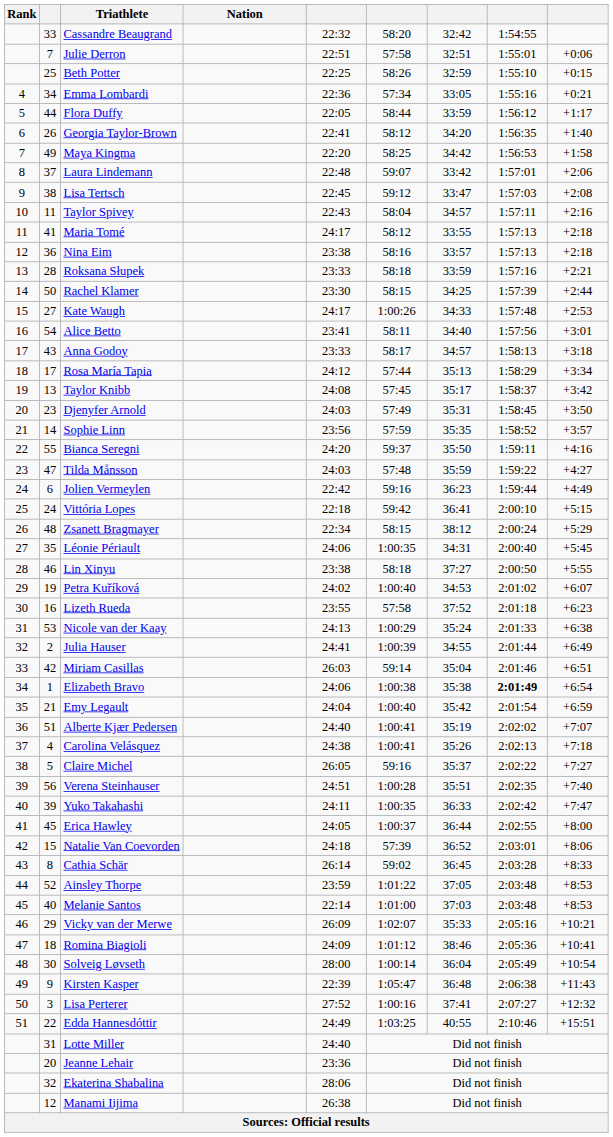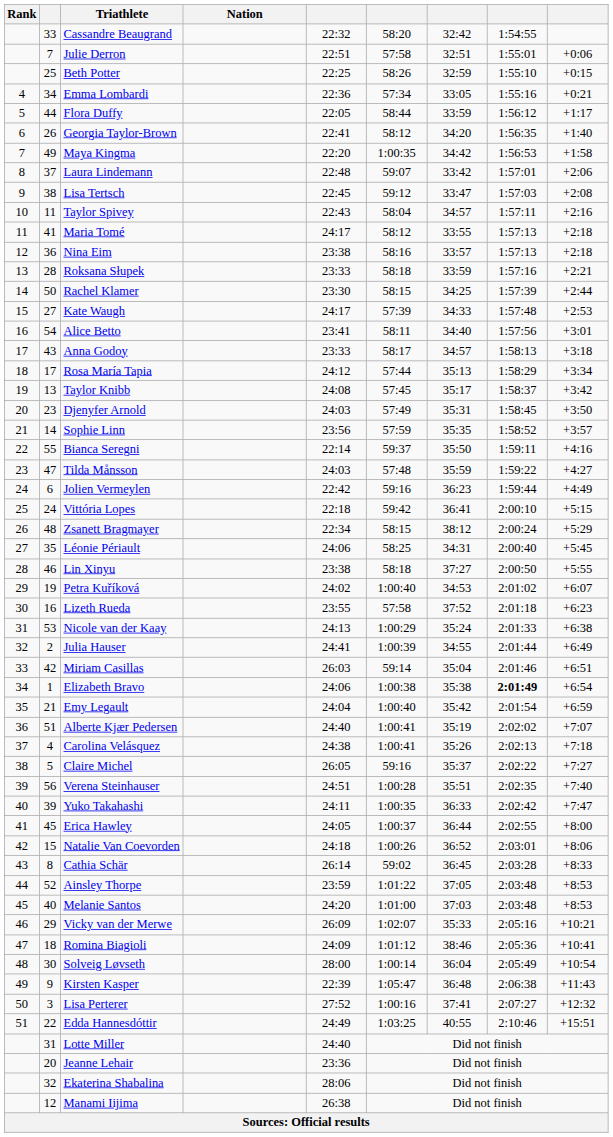Maya Kingma | column 6: 58:25 -> 1:00:35
Kate Waugh | column 6: 1:00:26 -> 57:39
Bianca Seregni | column 5: 24:20 -> 22:14
Léonie Périault | column 6: 1:00:35 -> 58:25
Natalie Van Coevorden | column 6: 57:39 -> 1:00:26
Melanie Santos | column 5: 22:14 -> 24:20
